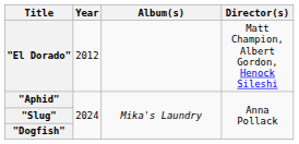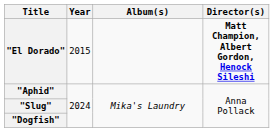"El Dorado" | Year: 2012 -> 2015
"El Dorado" | Director(s): normal -> bold
